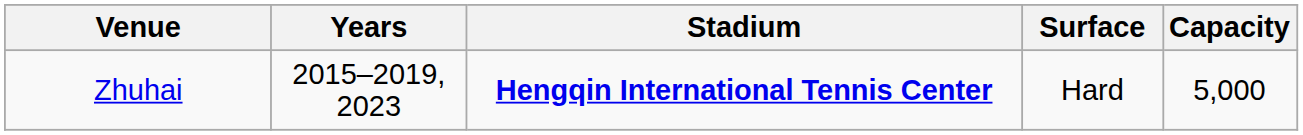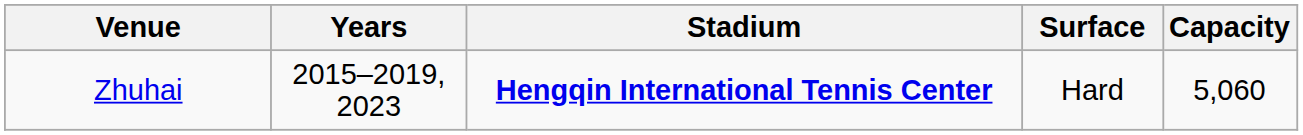Zhuhai | Capacity: 5,000 -> 5,060
